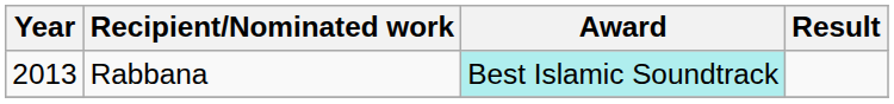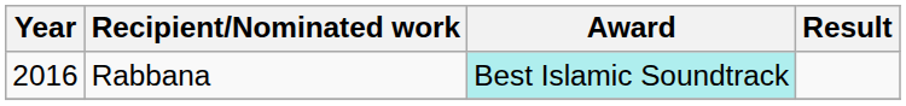Rabbana | Year: 2013 -> 2016
